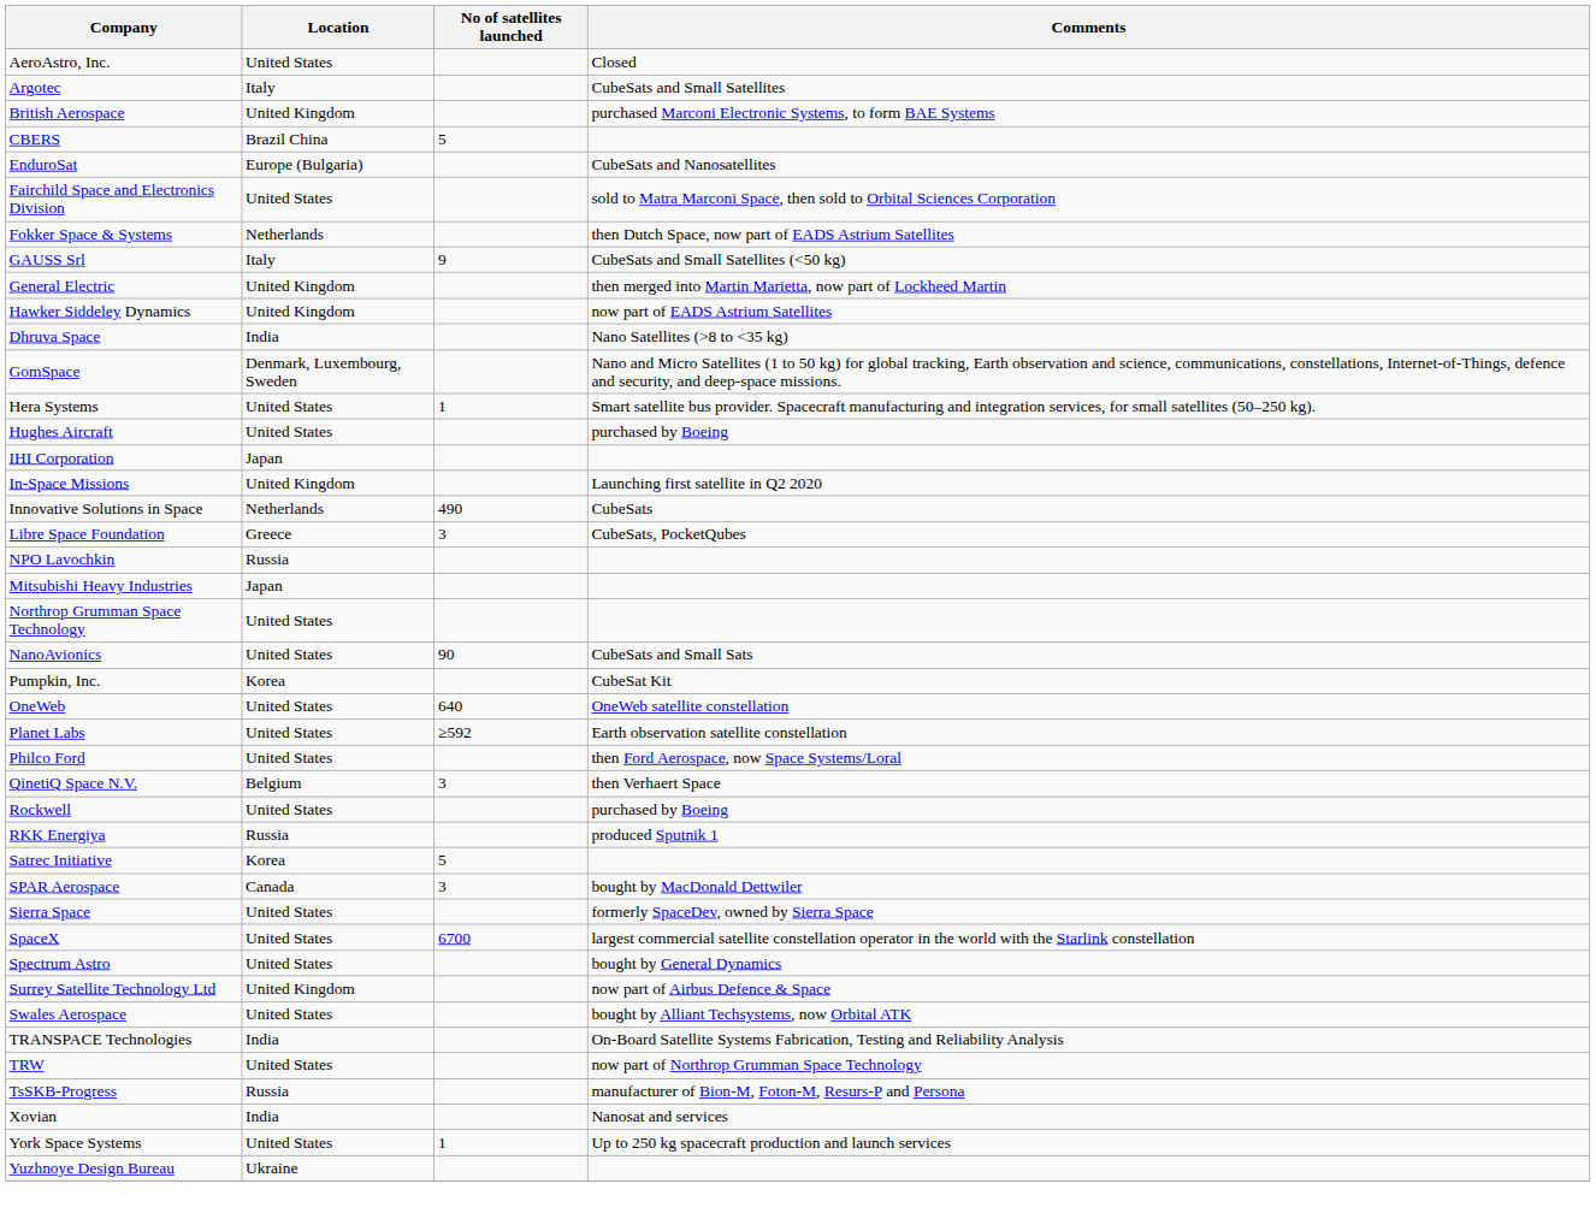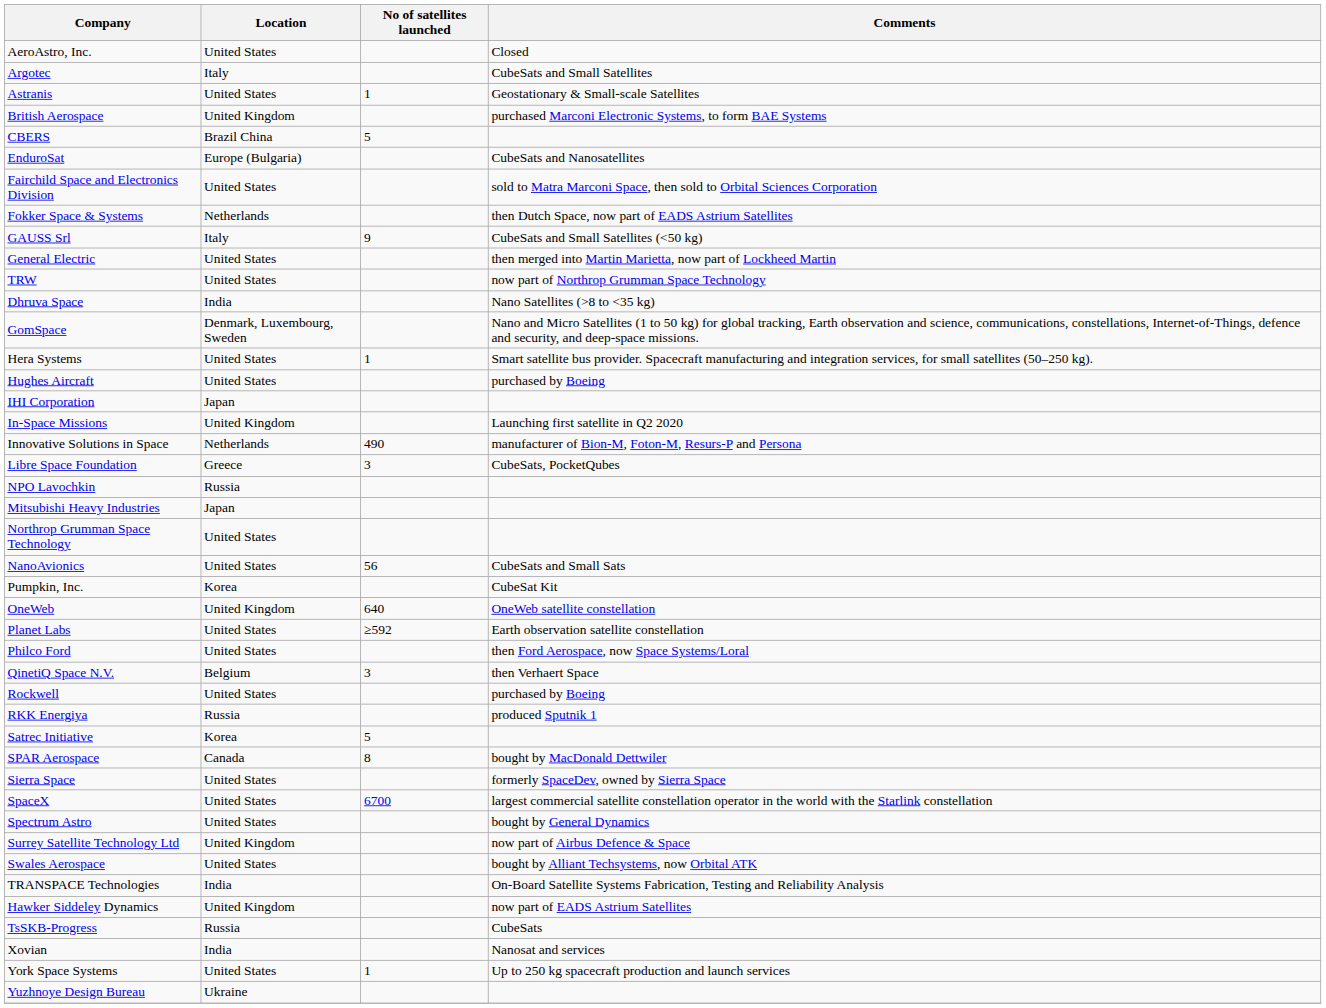+ row: Astranis | United States | 1 | Geostationary & Small-scale Satellites
General Electric | Location: United Kingdom -> United States
rows swapped: Hawker Siddeley Dynamics <-> TRW
Innovative Solutions in Space | Comments: CubeSats -> manufacturer of Bion-M, Foton-M, Resurs-P and Persona
NanoAvionics | No of satellites launched: 90 -> 56
OneWeb | Location: United States -> United Kingdom
SPAR Aerospace | No of satellites launched: 3 -> 8
TsSKB-Progress | Comments: manufacturer of Bion-M, Foton-M, Resurs-P and Persona -> CubeSats
